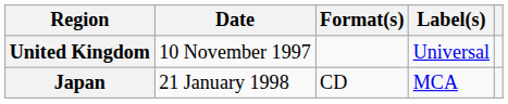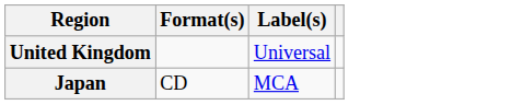- column: Date | 10 November 1997 | 21 January 1998
